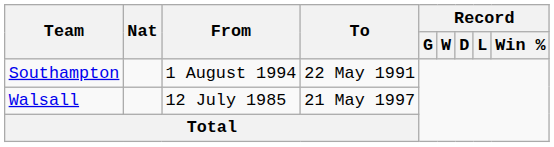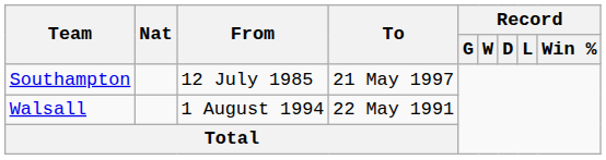Southampton | From: 1 August 1994 -> 12 July 1985
Southampton | To: 22 May 1991 -> 21 May 1997
Walsall | From: 12 July 1985 -> 1 August 1994
Walsall | To: 21 May 1997 -> 22 May 1991
